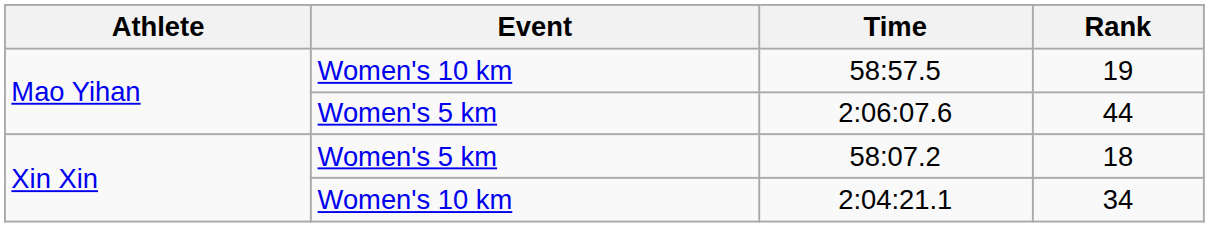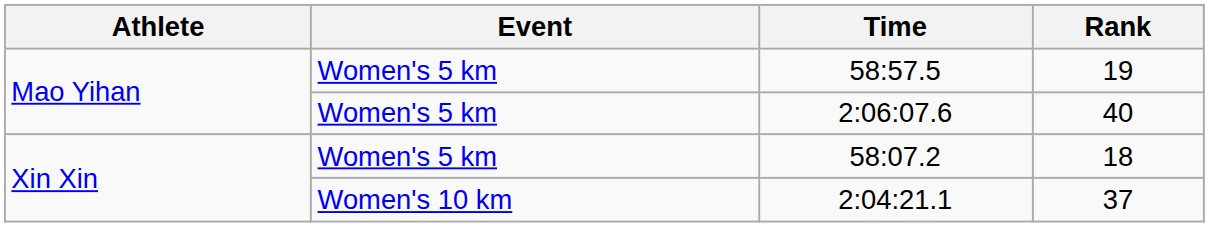58:57.5 | Event: Women's 10 km -> Women's 5 km
2:06:07.6 | Rank: 44 -> 40
2:04:21.1 | Rank: 34 -> 37
